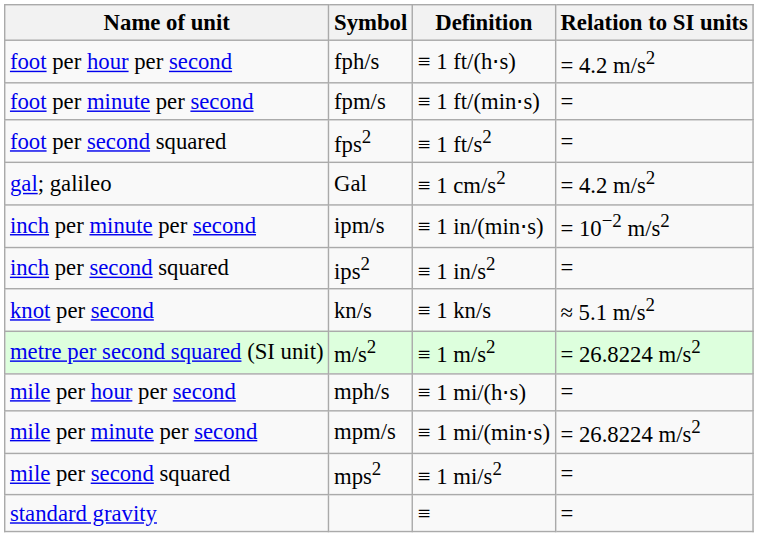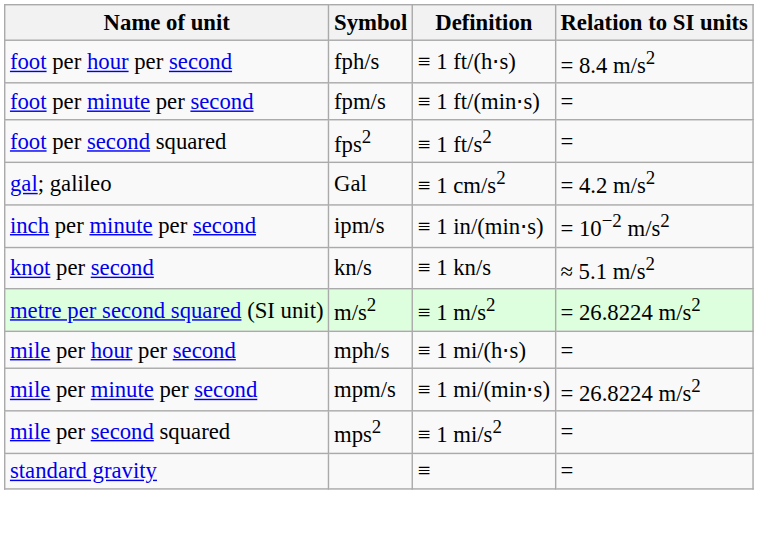foot per hour per second | Relation to SI units: = 4.2 m/s2 -> = 8.4 m/s2
- row: inch per second squared | ips2 | ≡ 1 in/s2 | =
